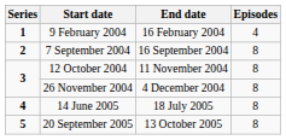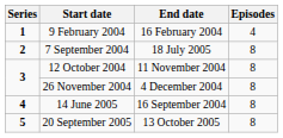7 September 2004 | End date: 16 September 2004 -> 18 July 2005
14 June 2005 | End date: 18 July 2005 -> 16 September 2004
